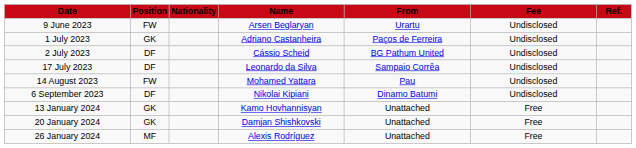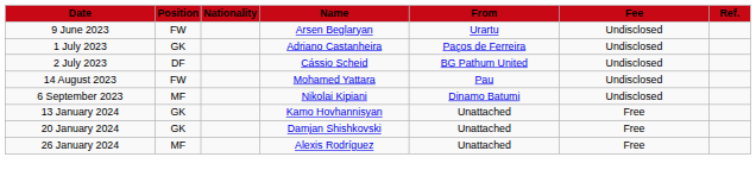- row: 17 July 2023 | DF | Leonardo da Silva | Sampaio Corrêa | Undisclosed
6 September 2023 | Position: DF -> MF
